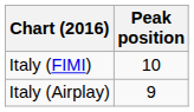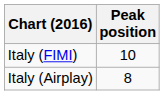Italy (Airplay) | Peak position: 9 -> 8
